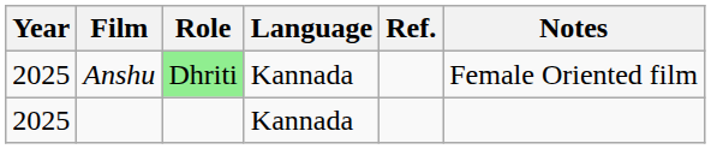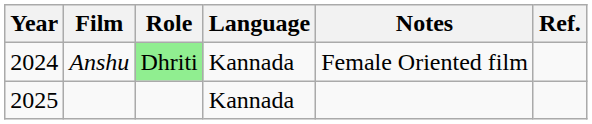columns swapped: Notes <-> Ref.
Anshu | Year: 2025 -> 2024
